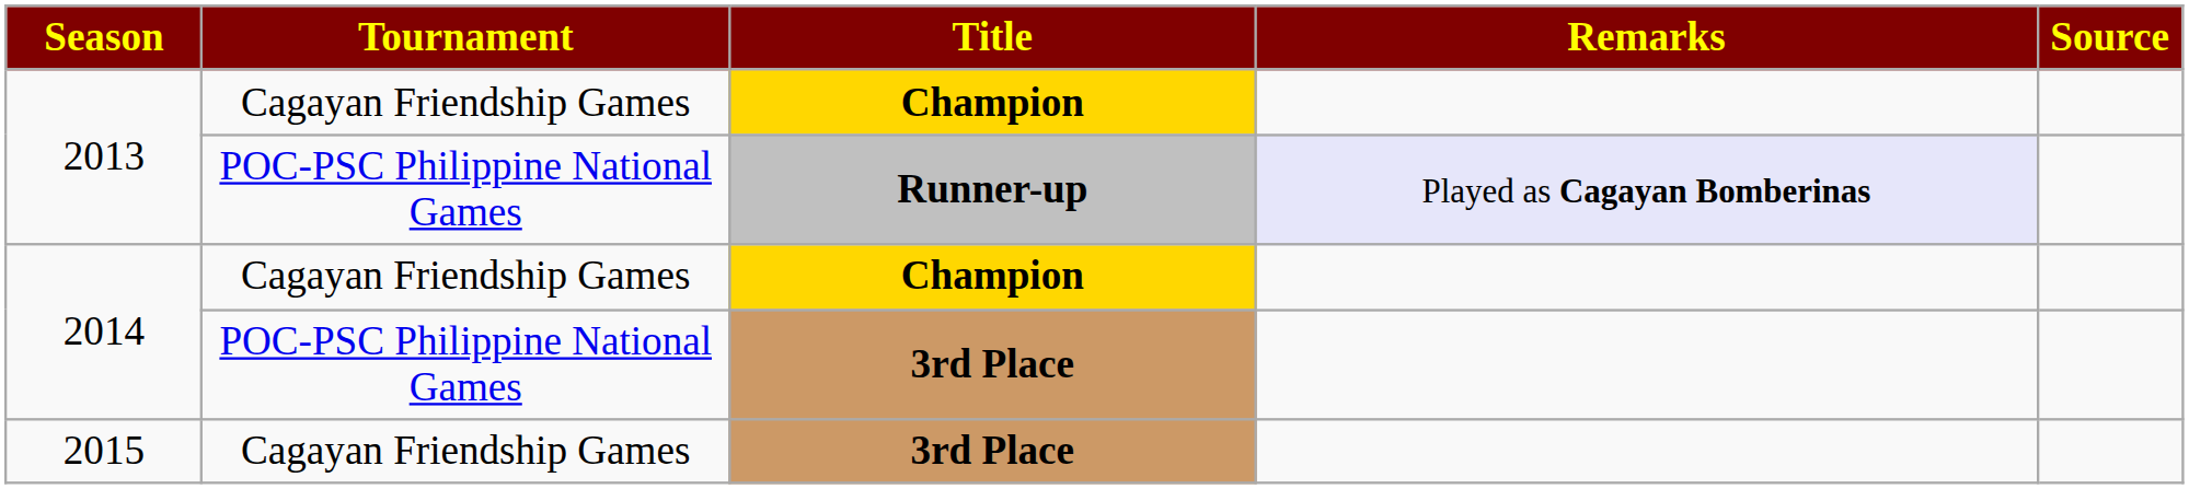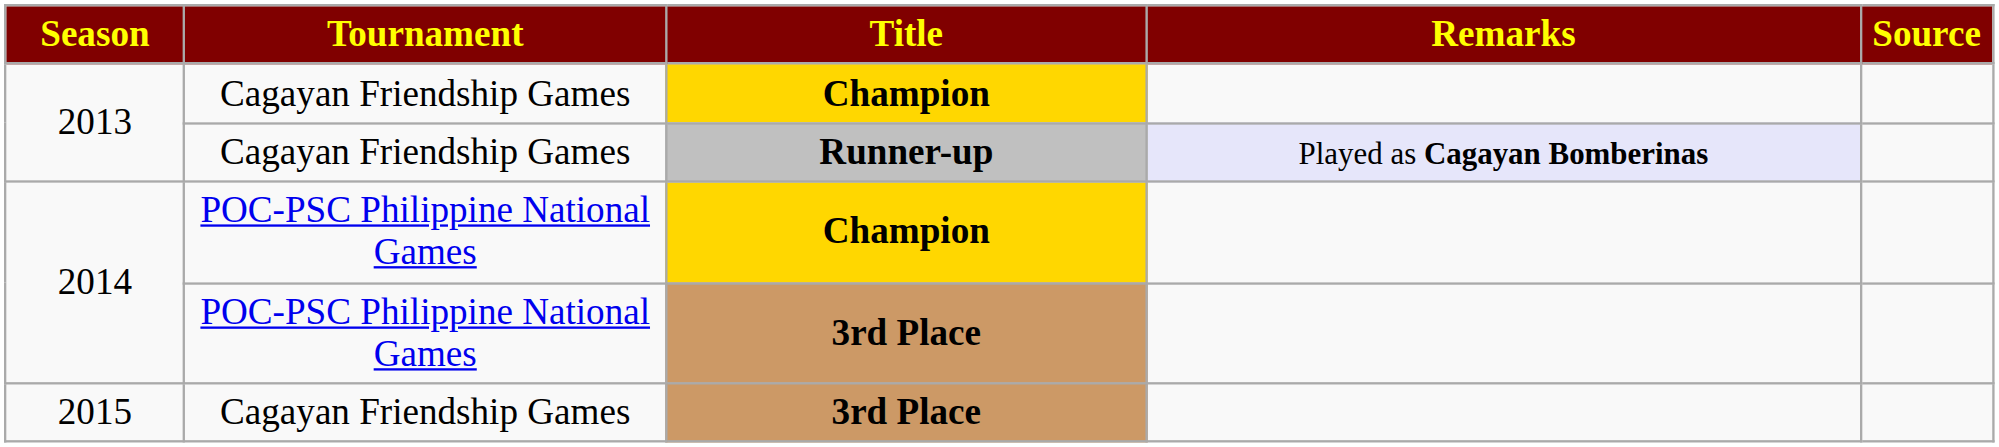2013 / Runner-up | Tournament: POC-PSC Philippine National Games -> Cagayan Friendship Games
2014 / Champion | Tournament: Cagayan Friendship Games -> POC-PSC Philippine National Games
